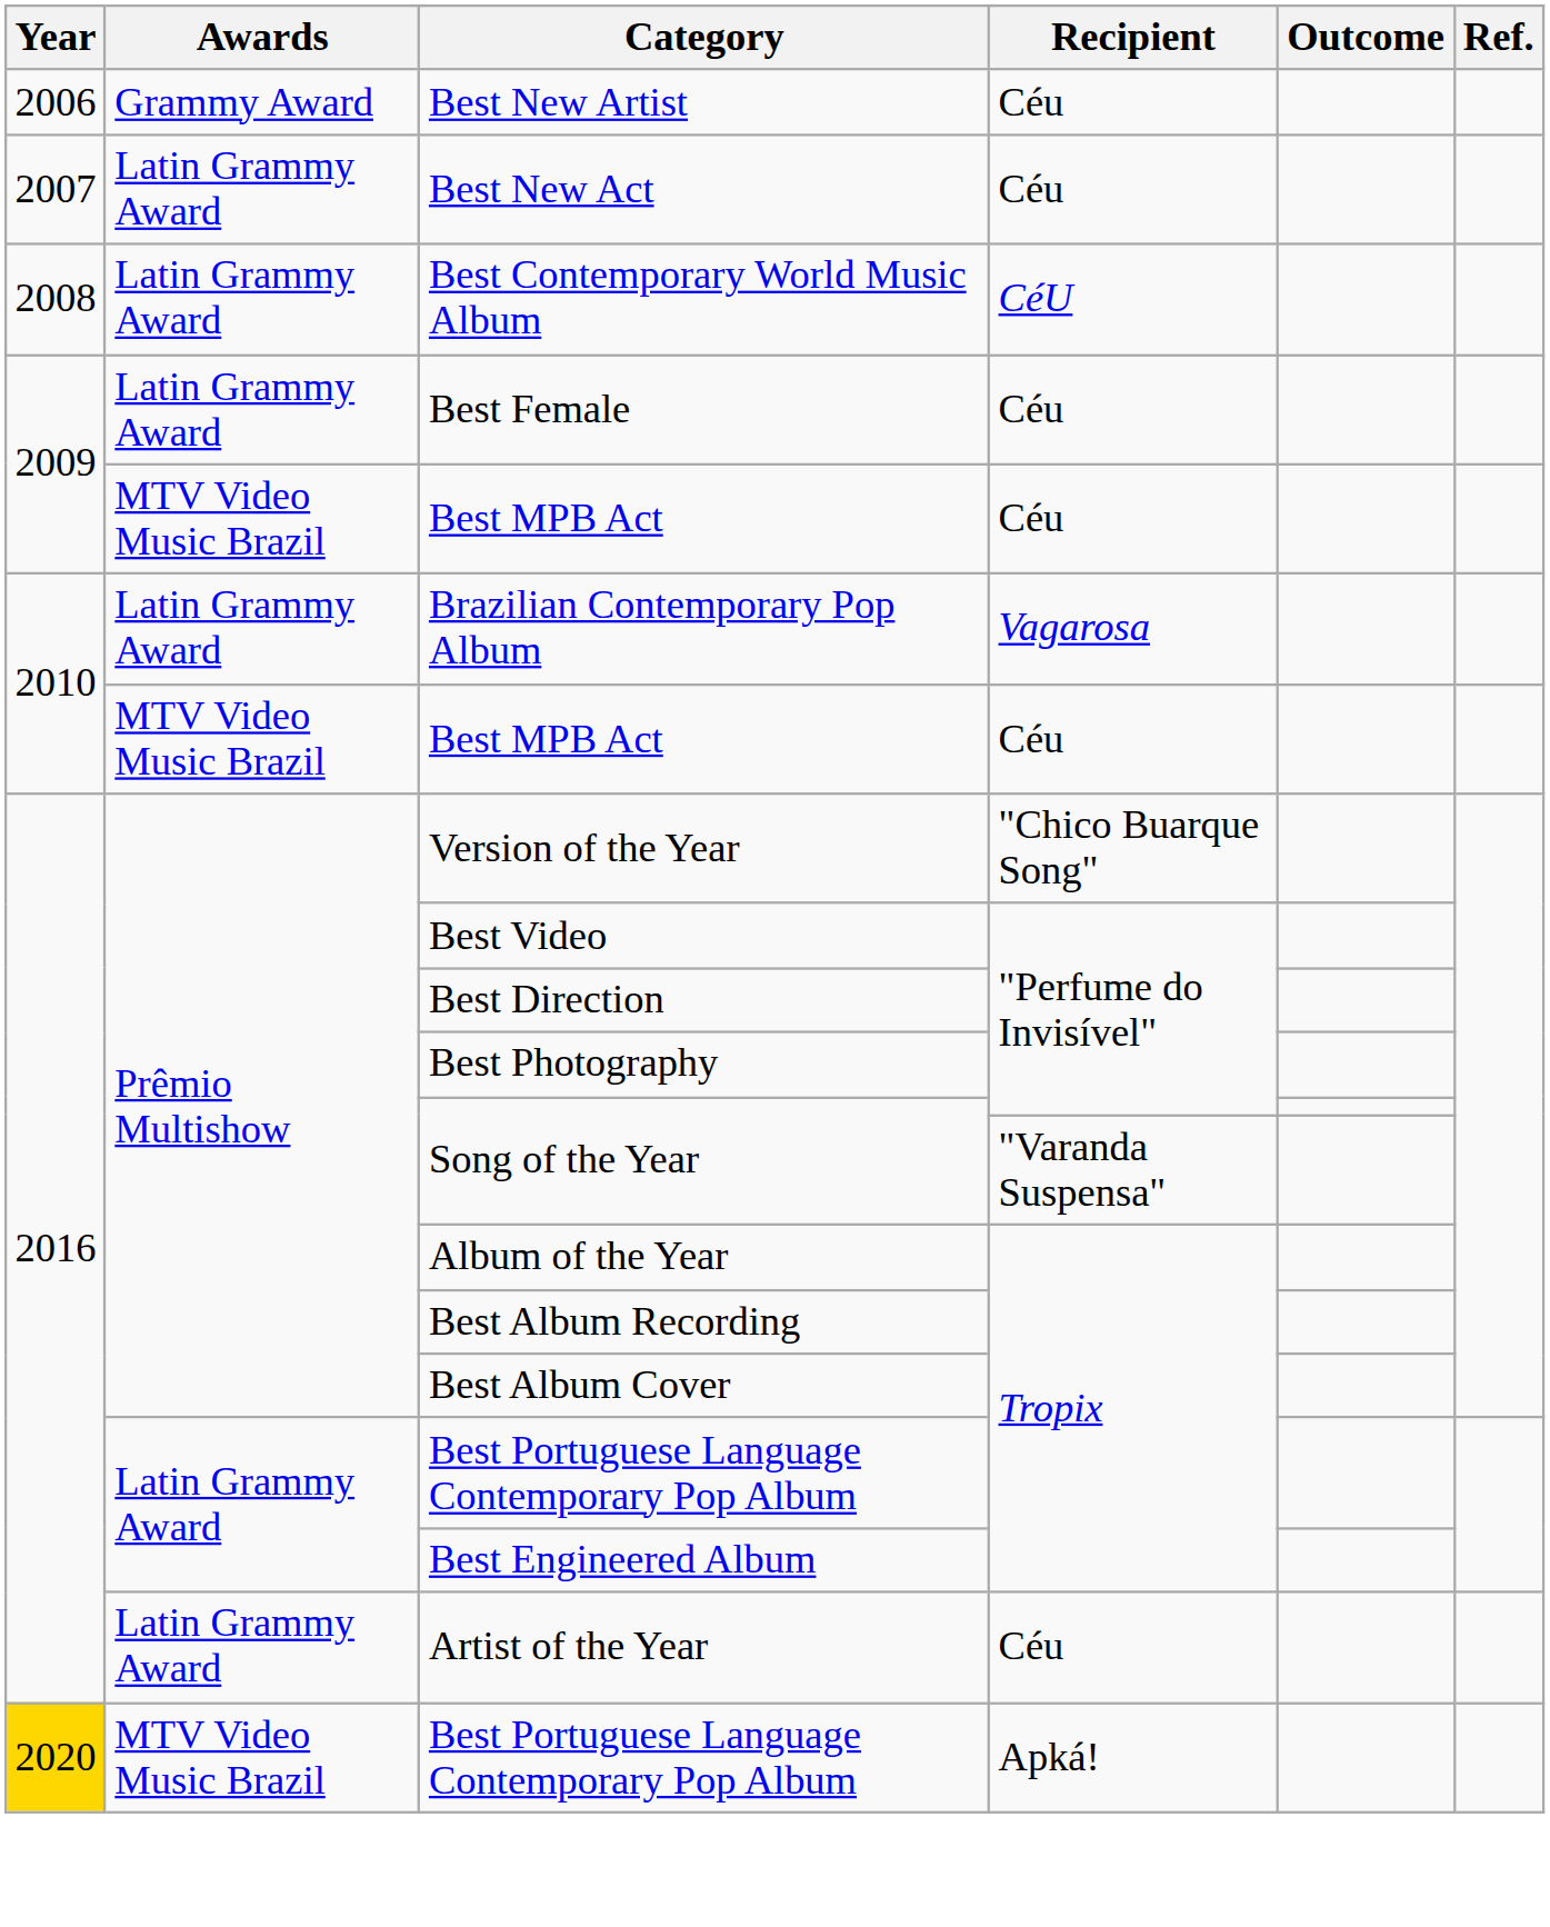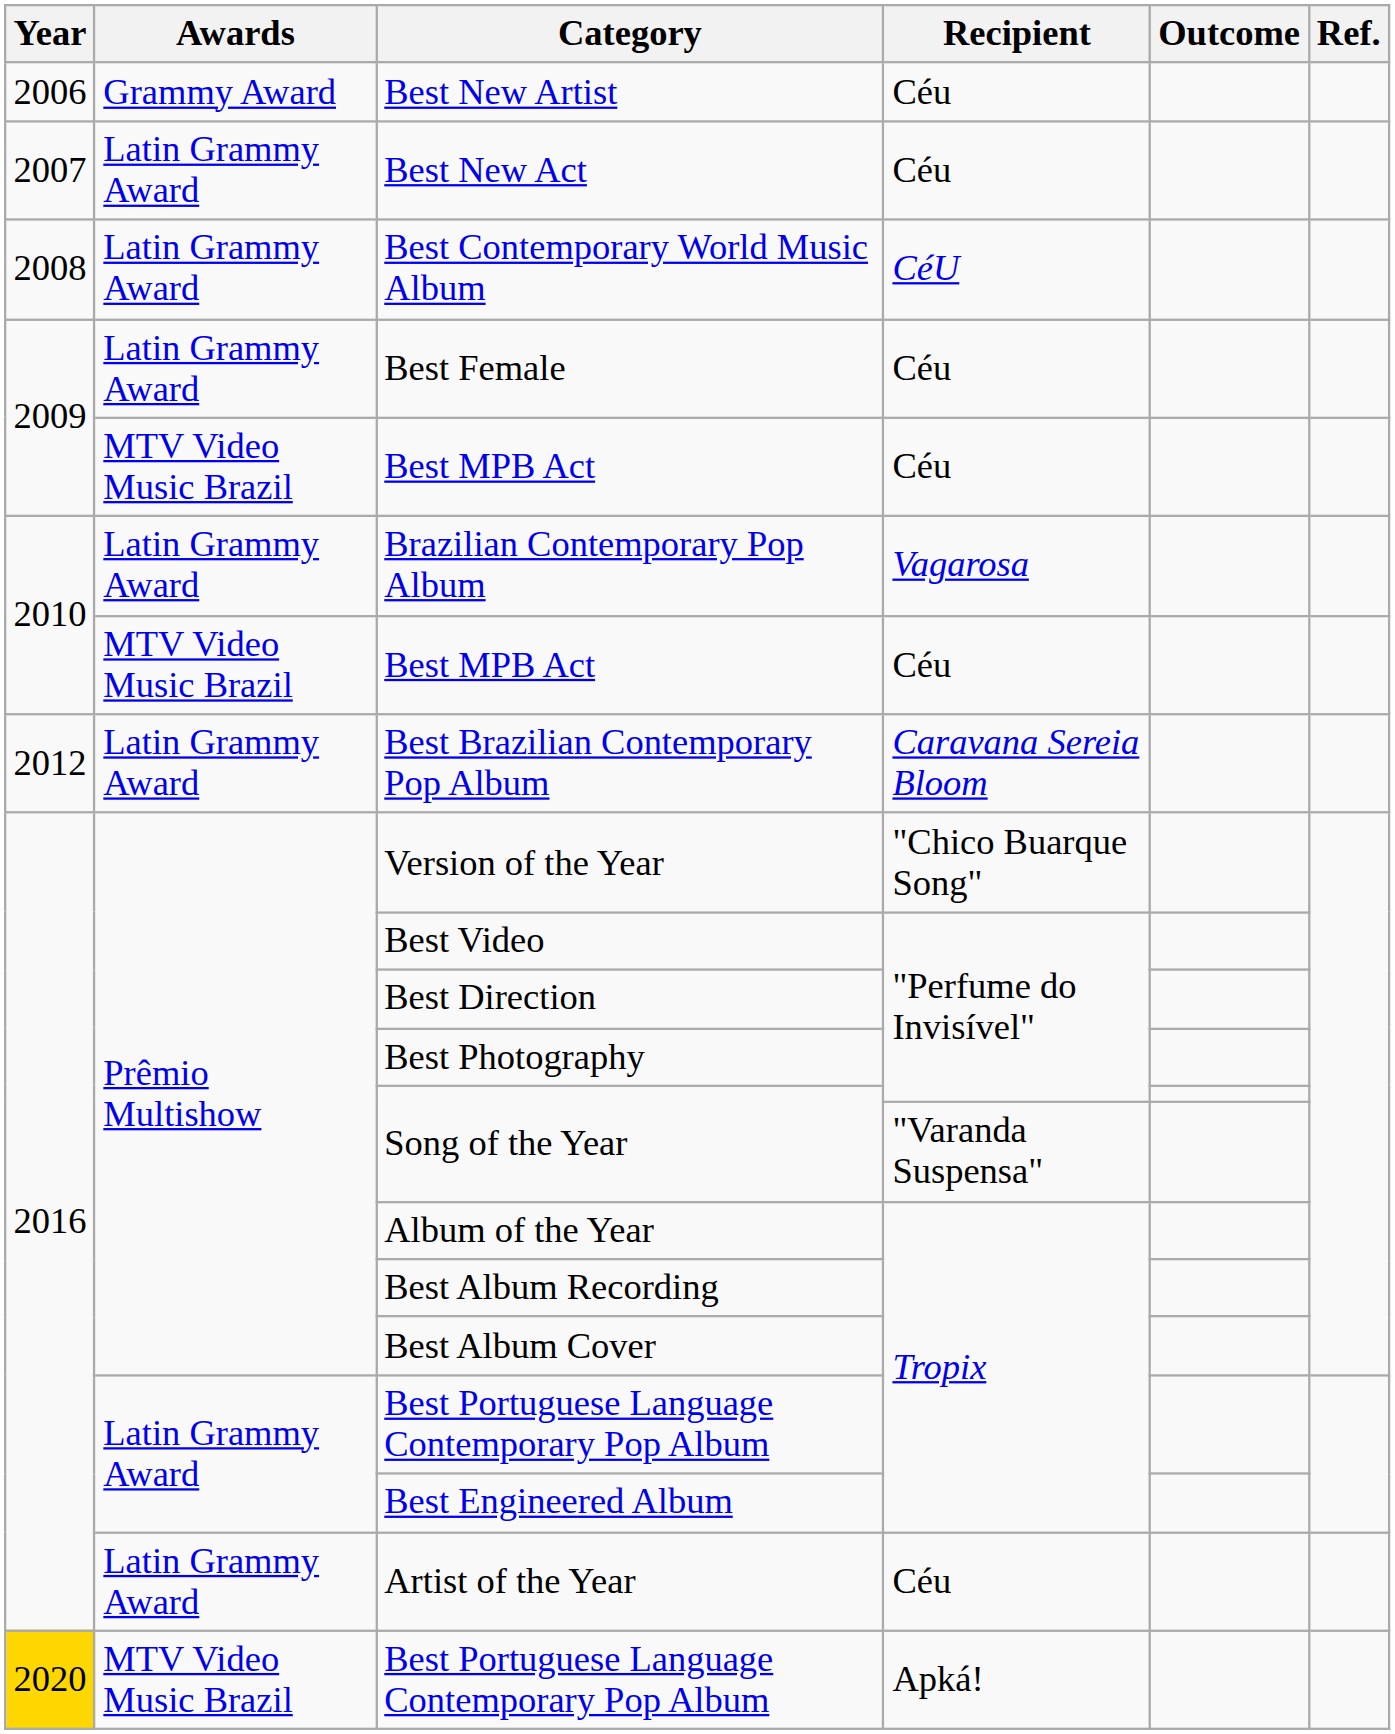+ row: 2012 | Latin Grammy Award | Best Brazilian Contemporary Pop Album | Caravana Sereia Bloom
